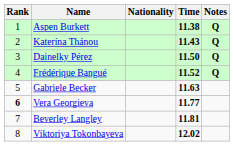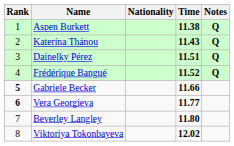Dainelky Pérez | Time: 11.50 -> 11.51
Gabriele Becker | Rank: normal -> bold
Gabriele Becker | Time: 11.63 -> 11.66
Beverley Langley | Time: 11.81 -> 11.80
